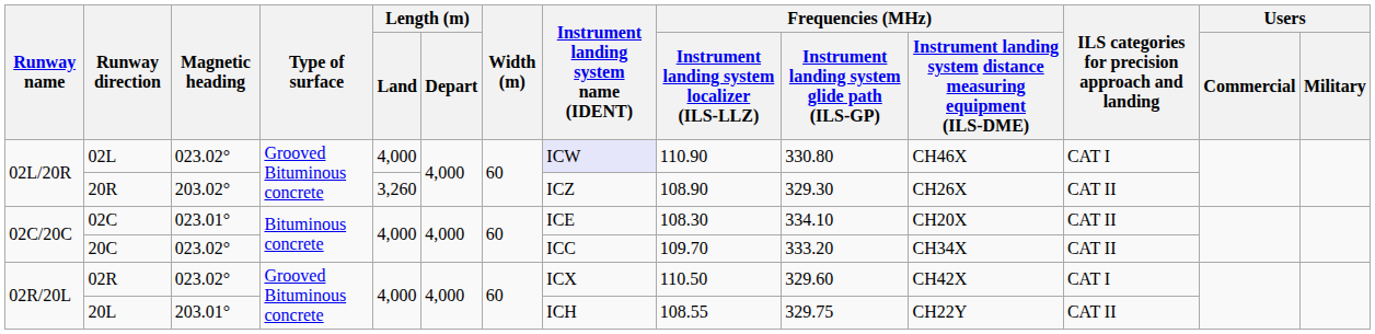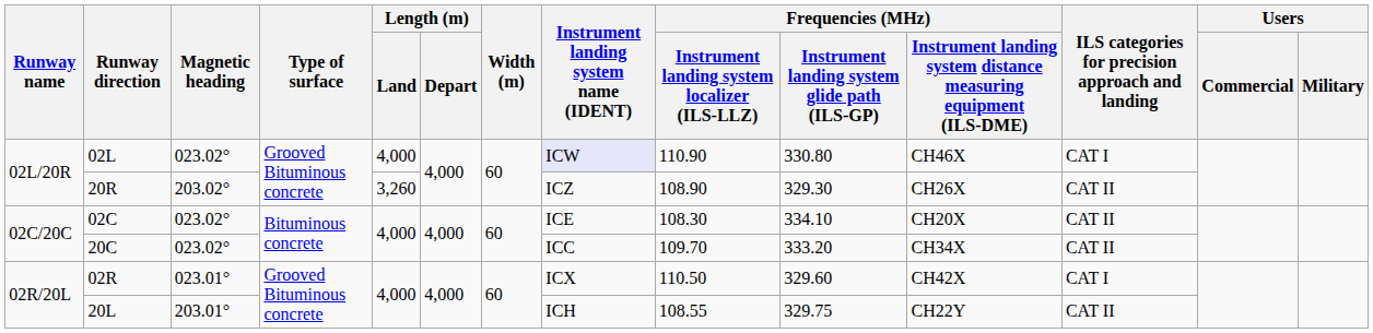02C | Magnetic heading: 023.01° -> 023.02°
02R | Magnetic heading: 023.02° -> 023.01°
